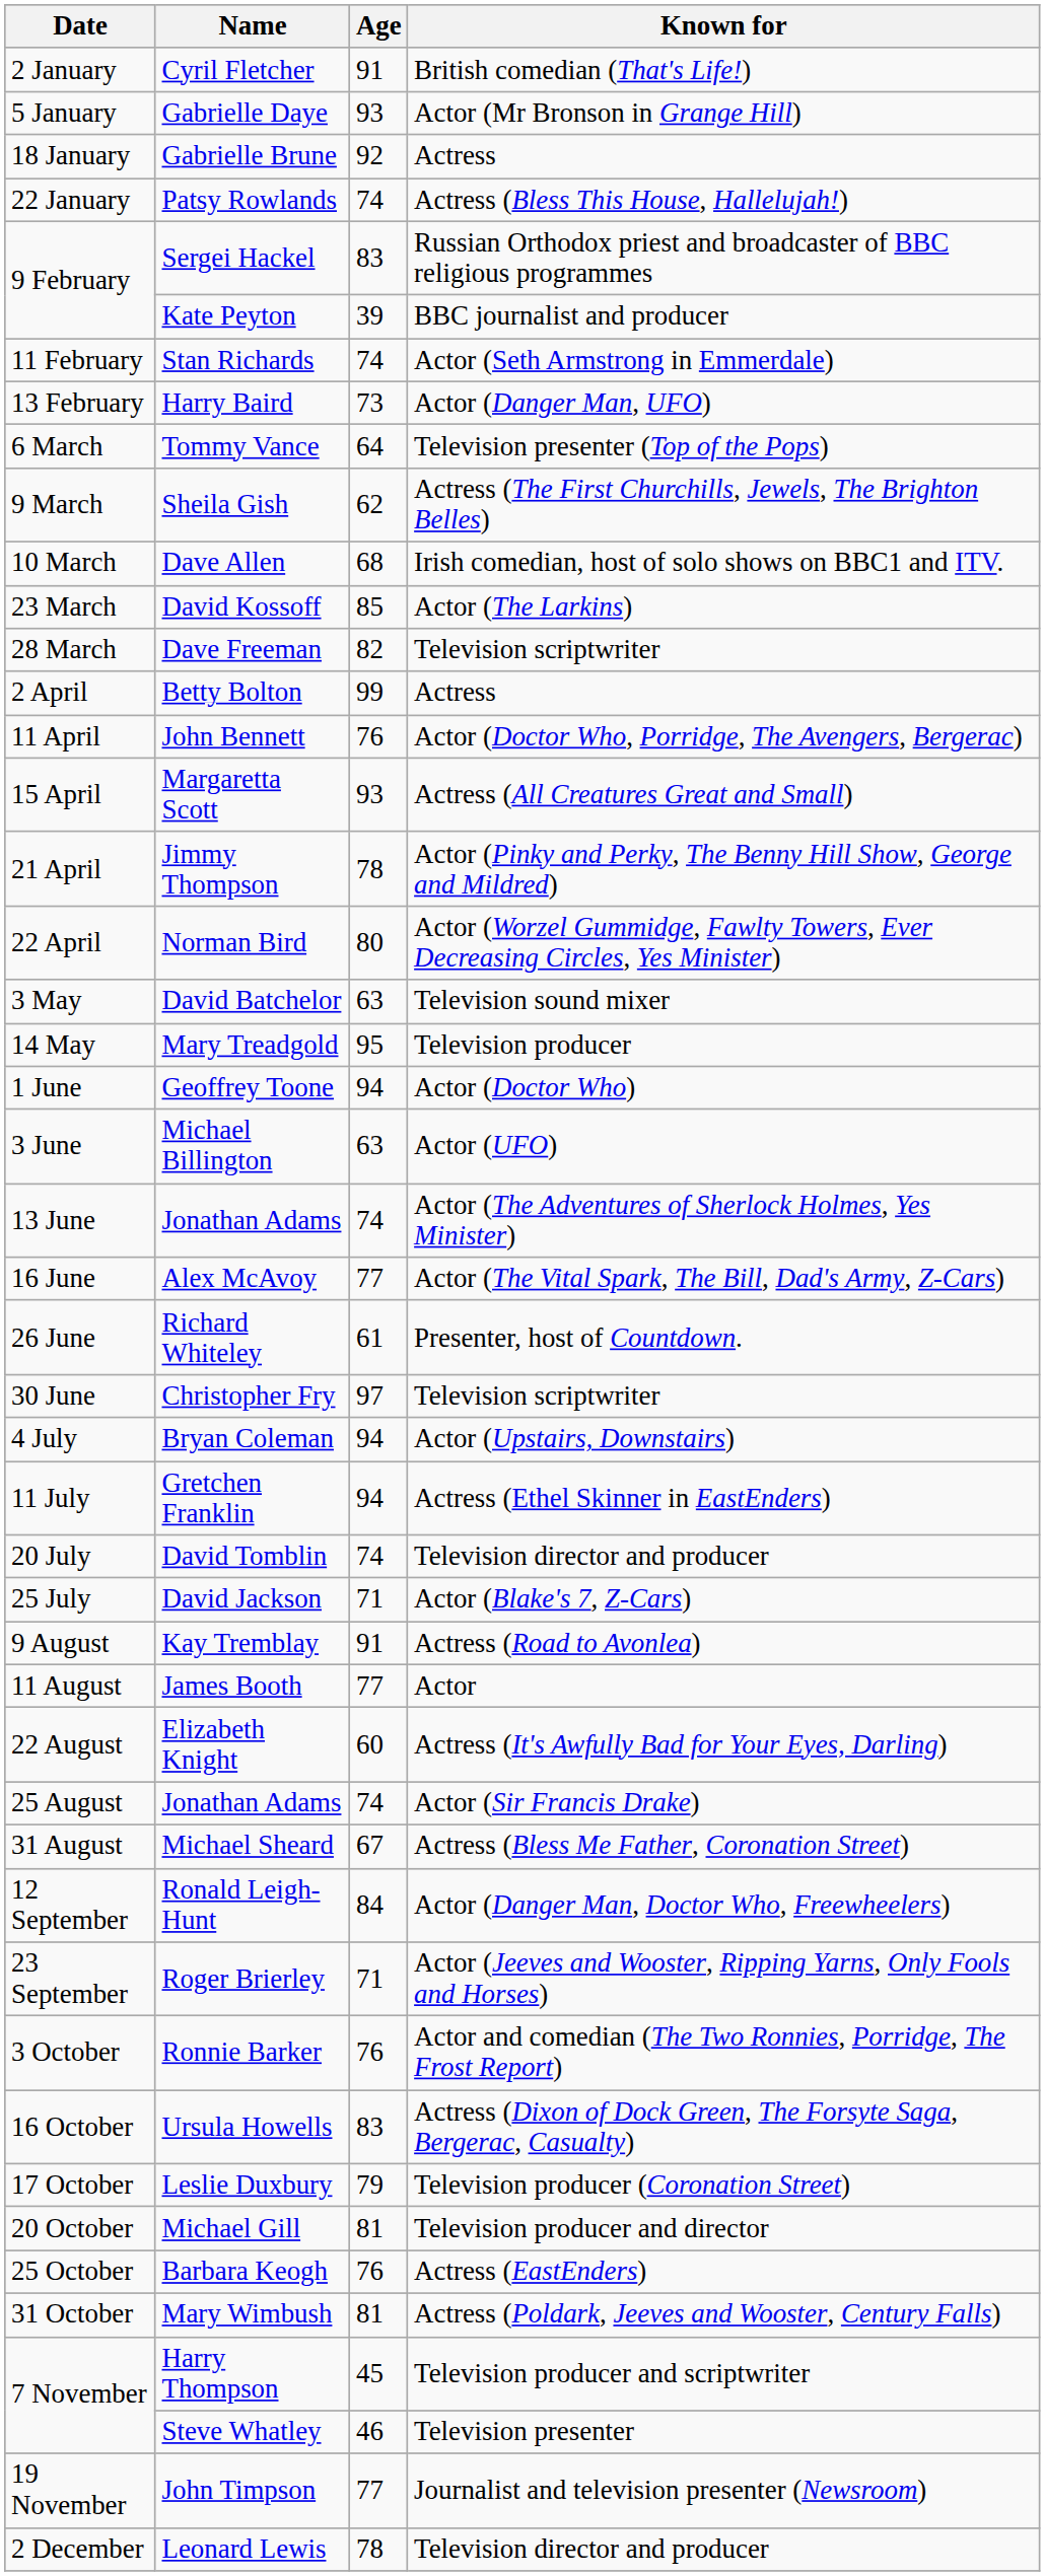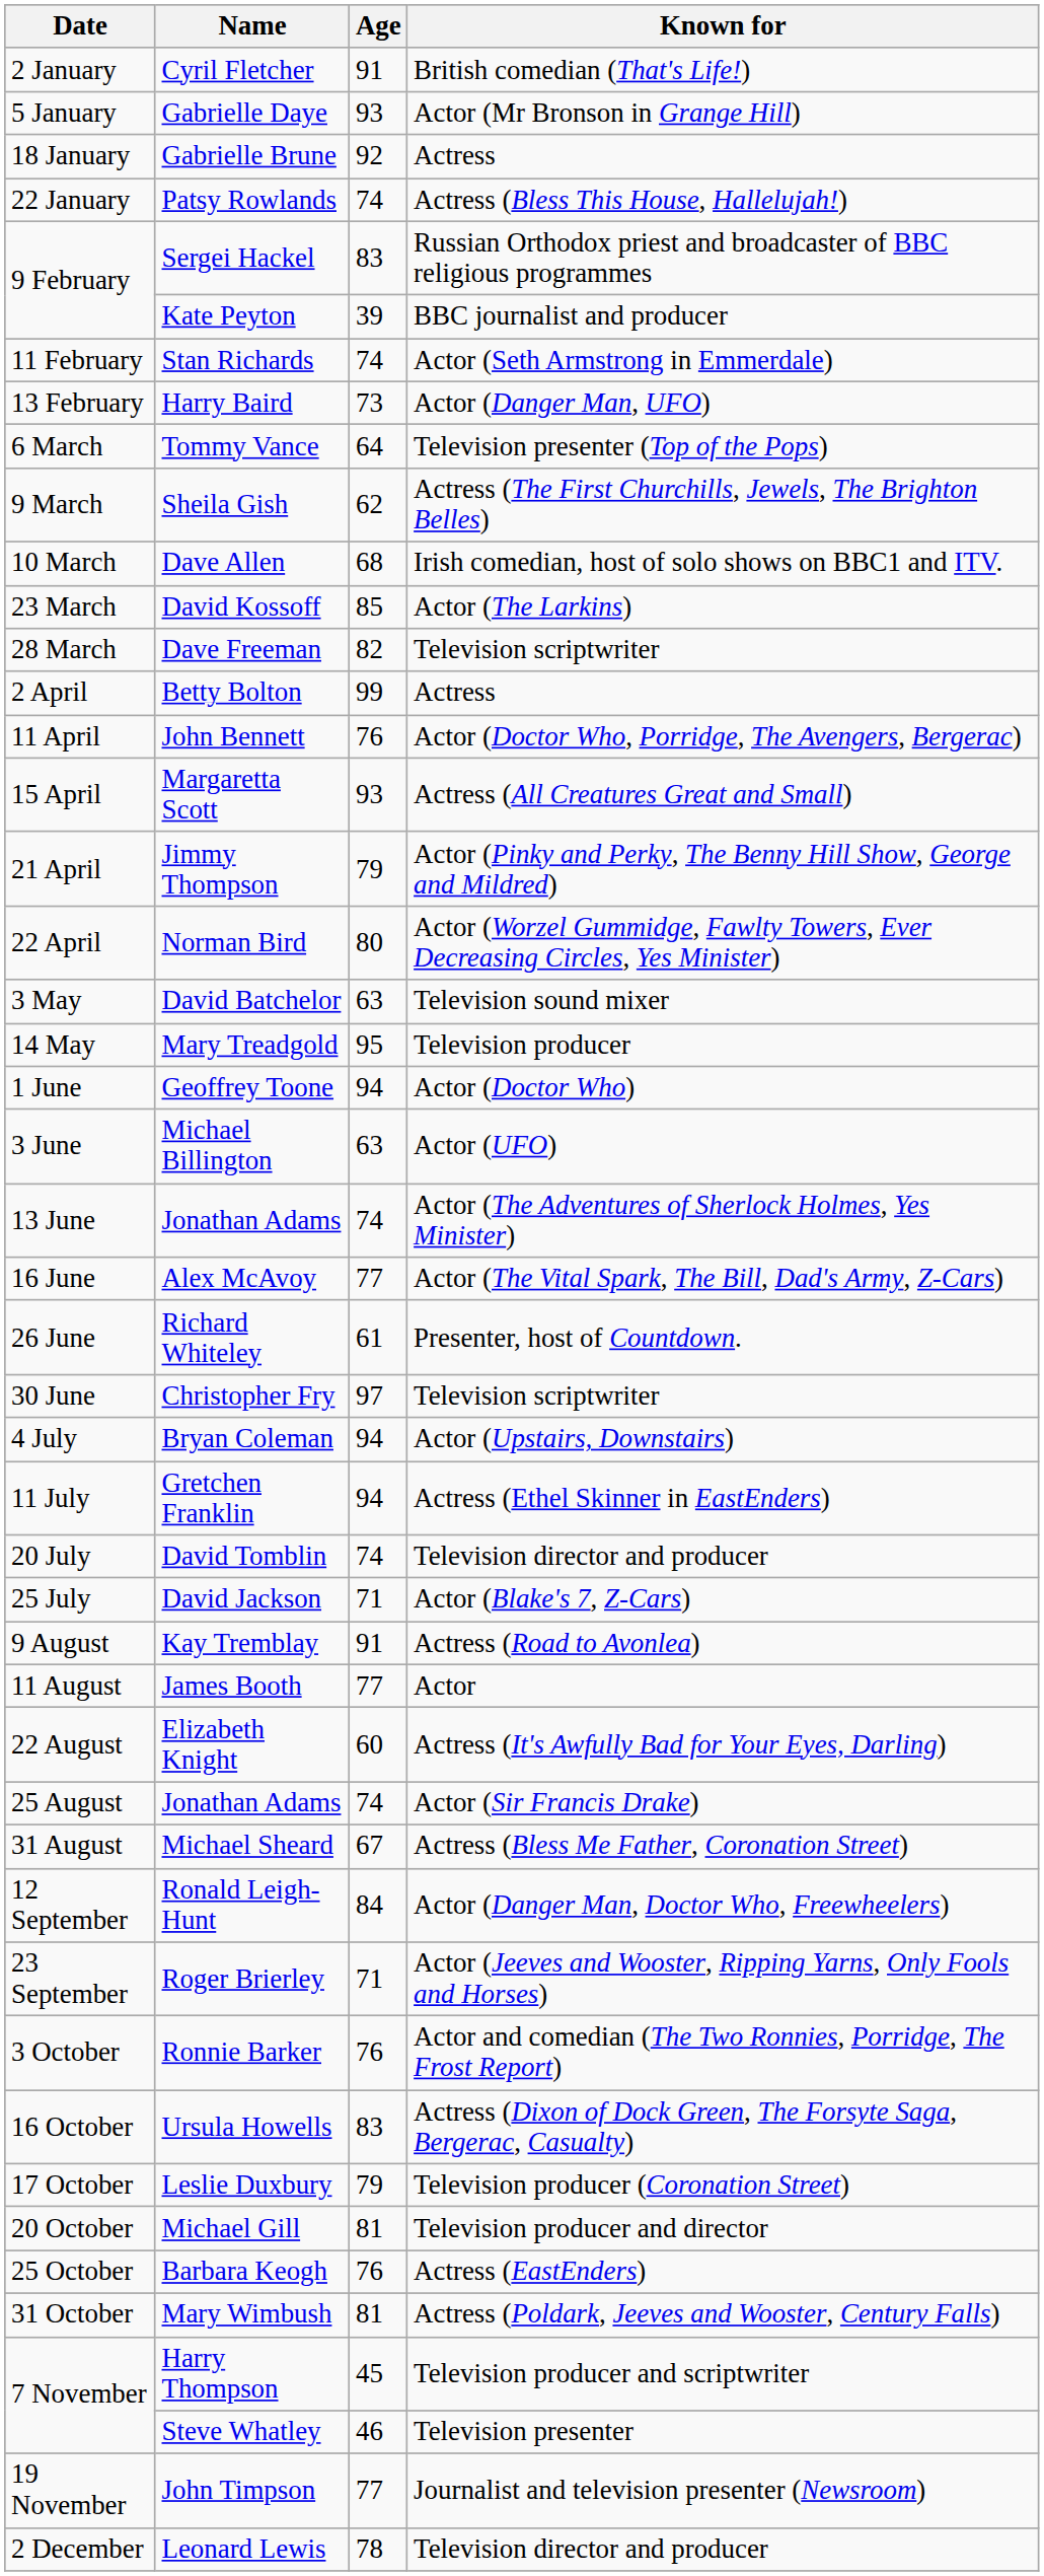Jimmy Thompson | Age: 78 -> 79
